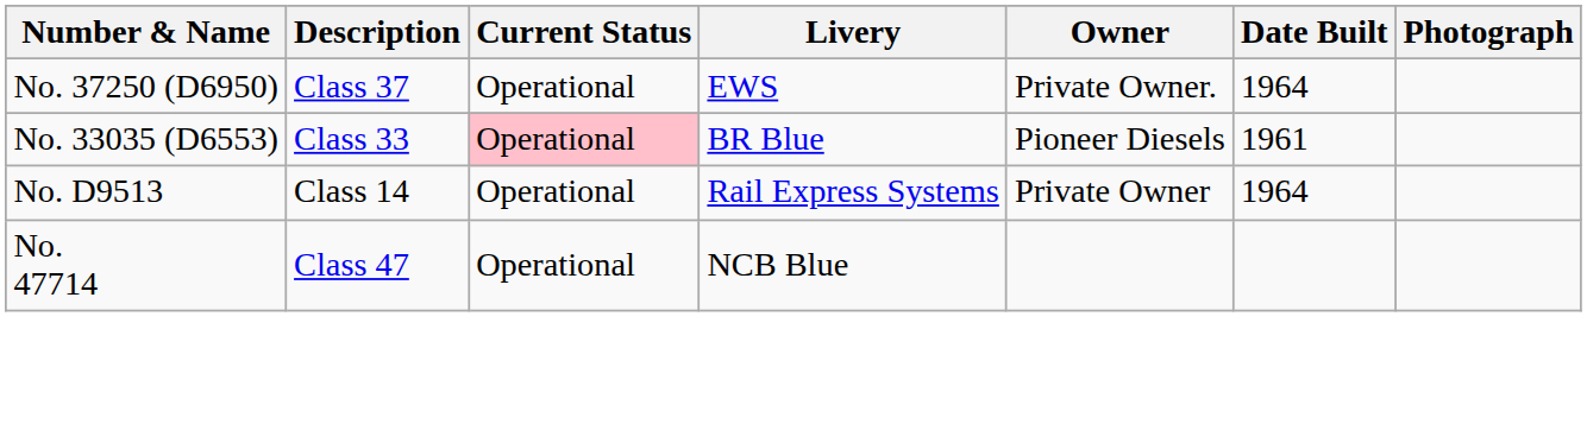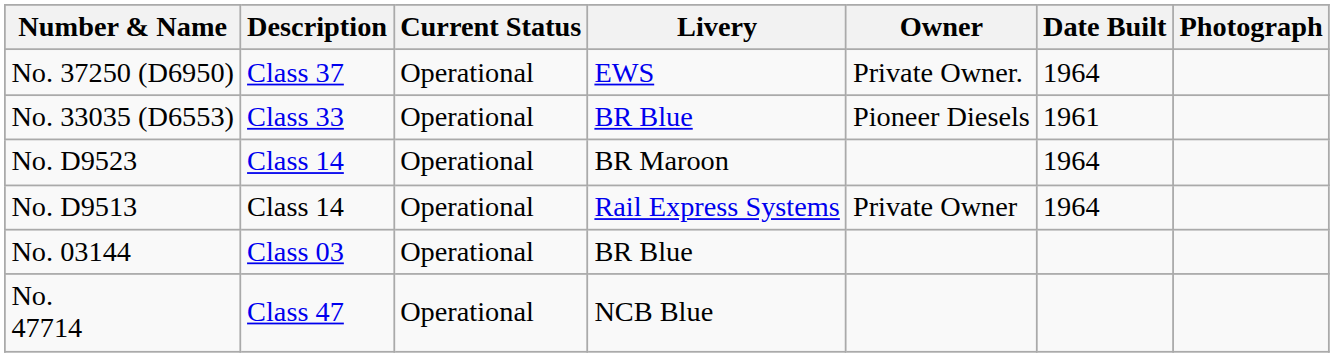No. 33035 (D6553) | Current Status: pink background -> no background
+ row: No. D9523 | Class 14 | Operational | BR Maroon | 1964
+ row: No. 03144 | Class 03 | Operational | BR Blue
